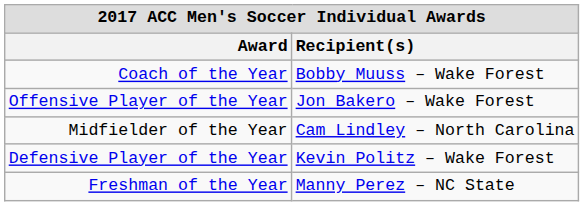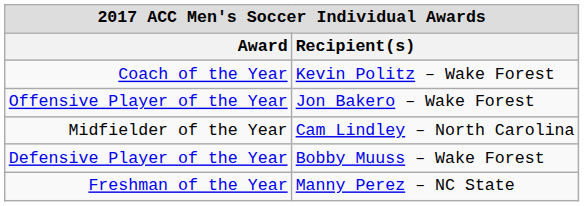Coach of the Year | Recipient(s): Bobby Muuss – Wake Forest -> Kevin Politz – Wake Forest
Defensive Player of the Year | Recipient(s): Kevin Politz – Wake Forest -> Bobby Muuss – Wake Forest
